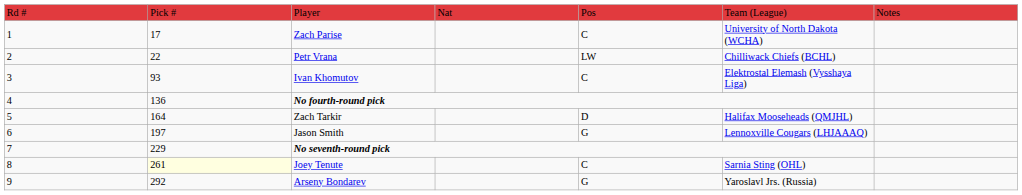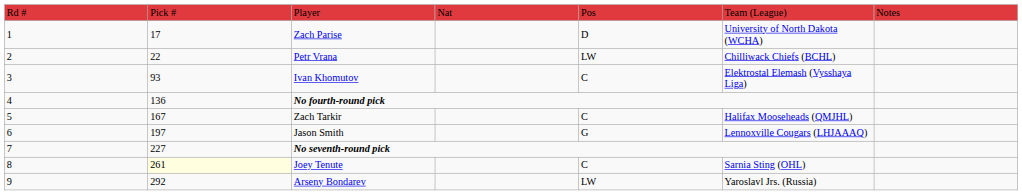Zach Parise | column 5: C -> D
Zach Tarkir | column 2: 164 -> 167
Zach Tarkir | column 5: D -> C
No seventh-round pick | column 2: 229 -> 227
Arseny Bondarev | column 5: G -> LW
